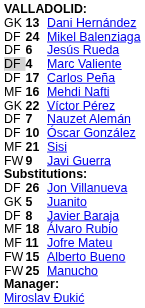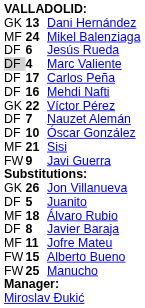Mikel Balenziaga | column 1: DF -> MF
Mehdi Nafti | column 1: MF -> DF
Jon Villanueva | column 1: DF -> GK
Juanito | column 1: GK -> DF
rows swapped: Javier Baraja <-> Álvaro Rubio
